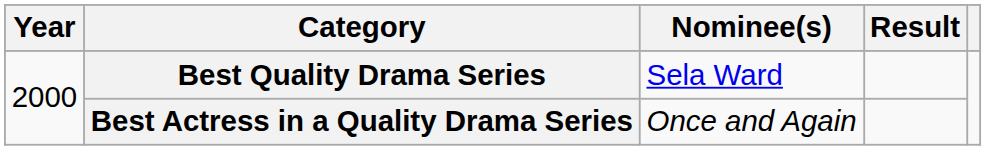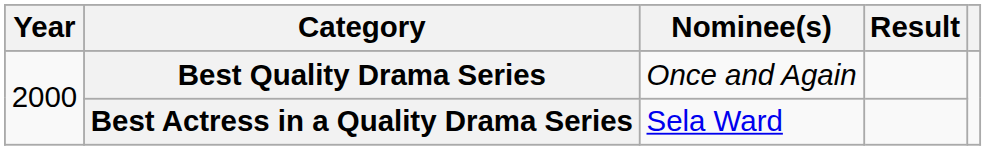Best Quality Drama Series | Nominee(s): Sela Ward -> Once and Again
Best Actress in a Quality Drama Series | Nominee(s): Once and Again -> Sela Ward
